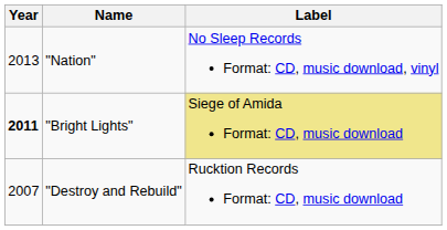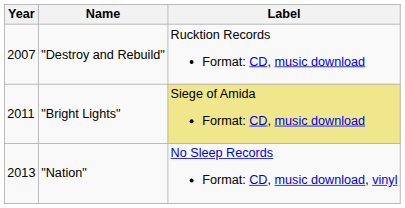rows swapped: "Destroy and Rebuild" <-> "Nation"
"Bright Lights" | Year: bold -> normal
